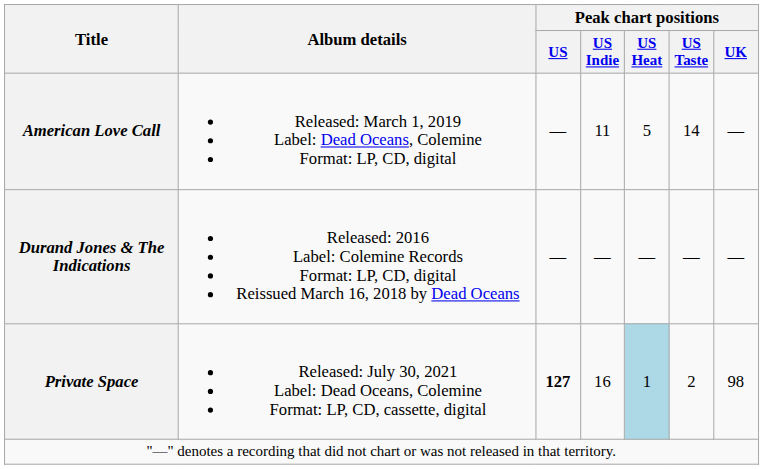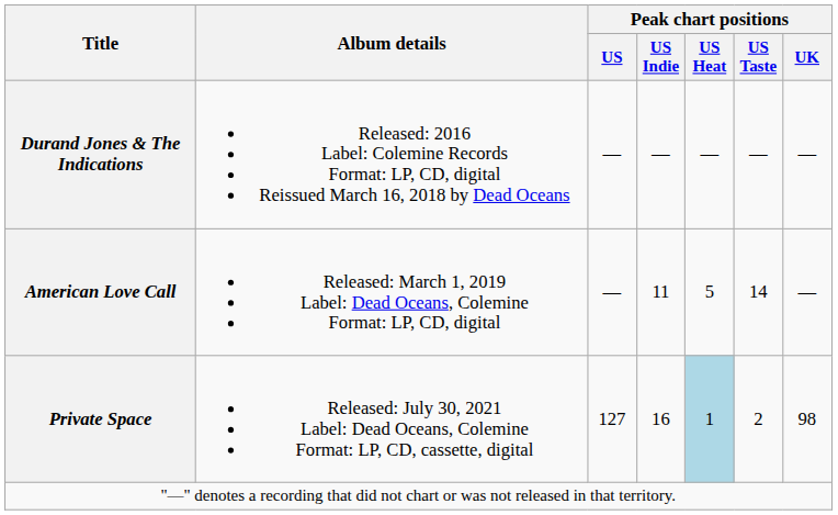rows swapped: Durand Jones & The Indications <-> American Love Call
Private Space | Peak chart positions / US: bold -> normal
